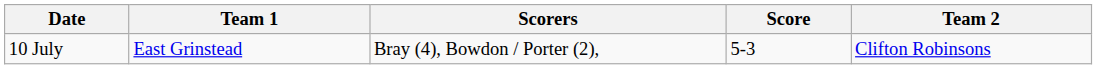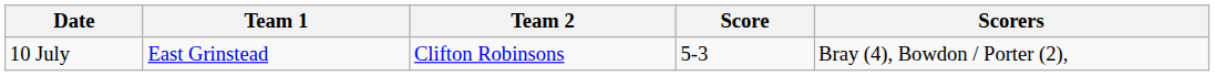columns swapped: Team 2 <-> Scorers
